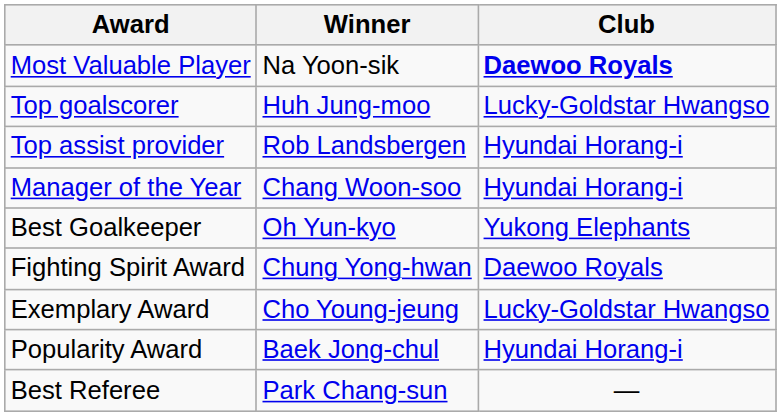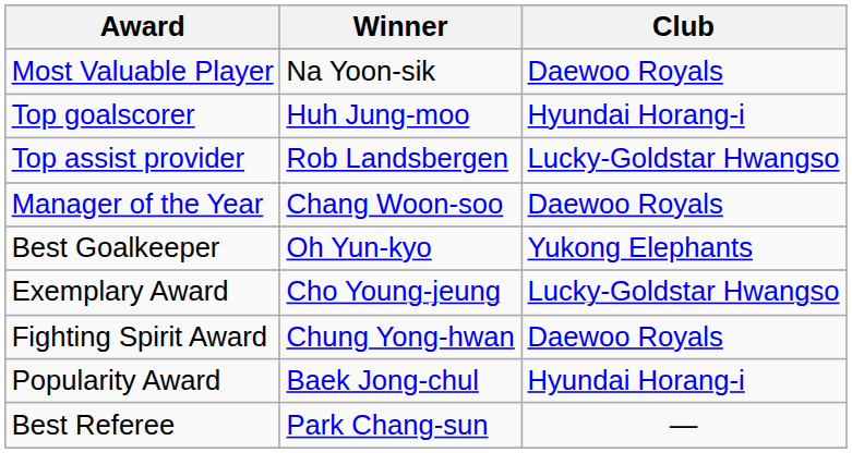Most Valuable Player | Club: bold -> normal
Top goalscorer | Club: Lucky-Goldstar Hwangso -> Hyundai Horang-i
Top assist provider | Club: Hyundai Horang-i -> Lucky-Goldstar Hwangso
Manager of the Year | Club: Hyundai Horang-i -> Daewoo Royals
rows swapped: Exemplary Award <-> Fighting Spirit Award
